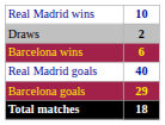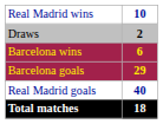rows swapped: Real Madrid goals <-> Barcelona goals
